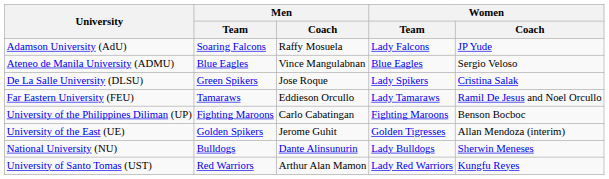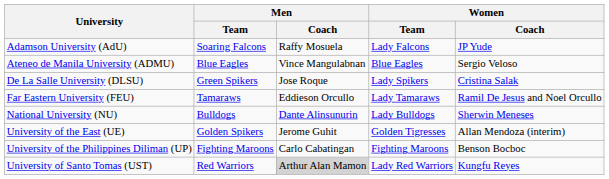rows swapped: National University (NU) <-> University of the Philippines Diliman (UP)
University of Santo Tomas (UST) | Men / Coach: no background -> lightgrey background
